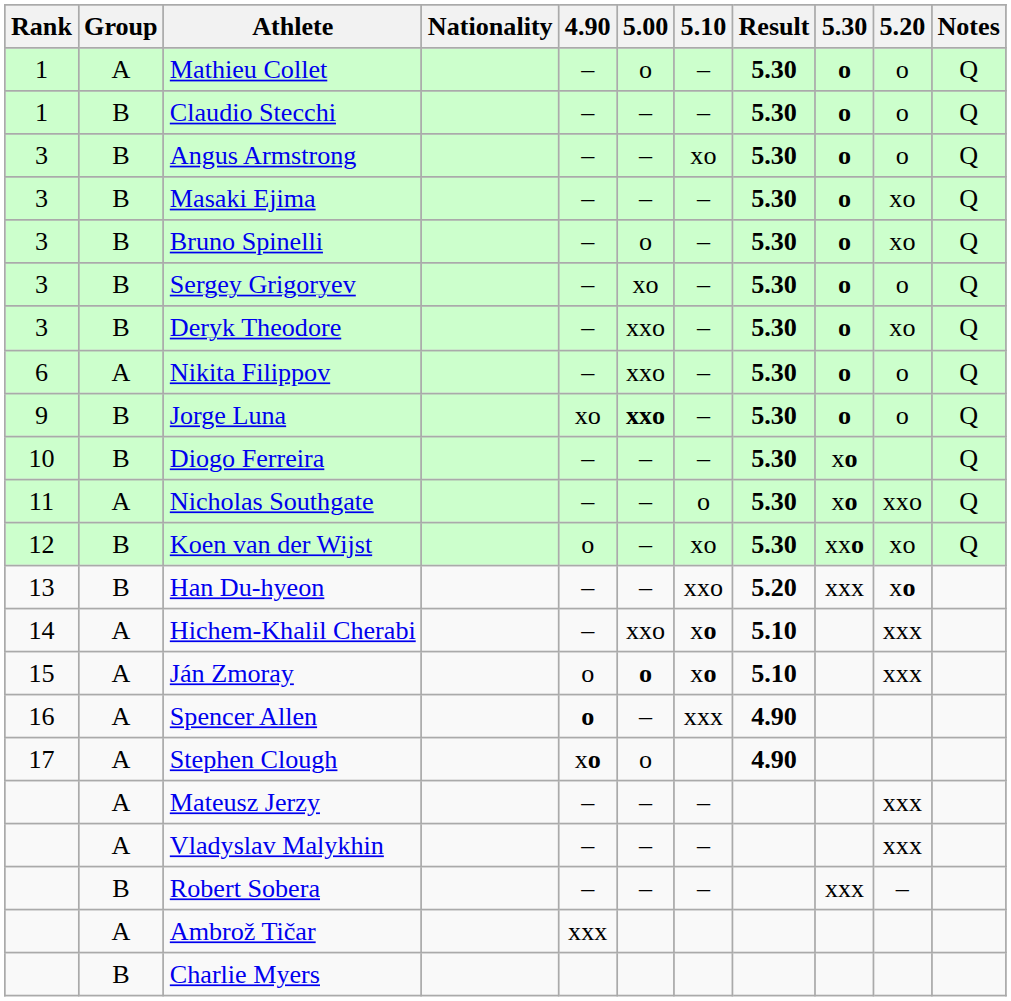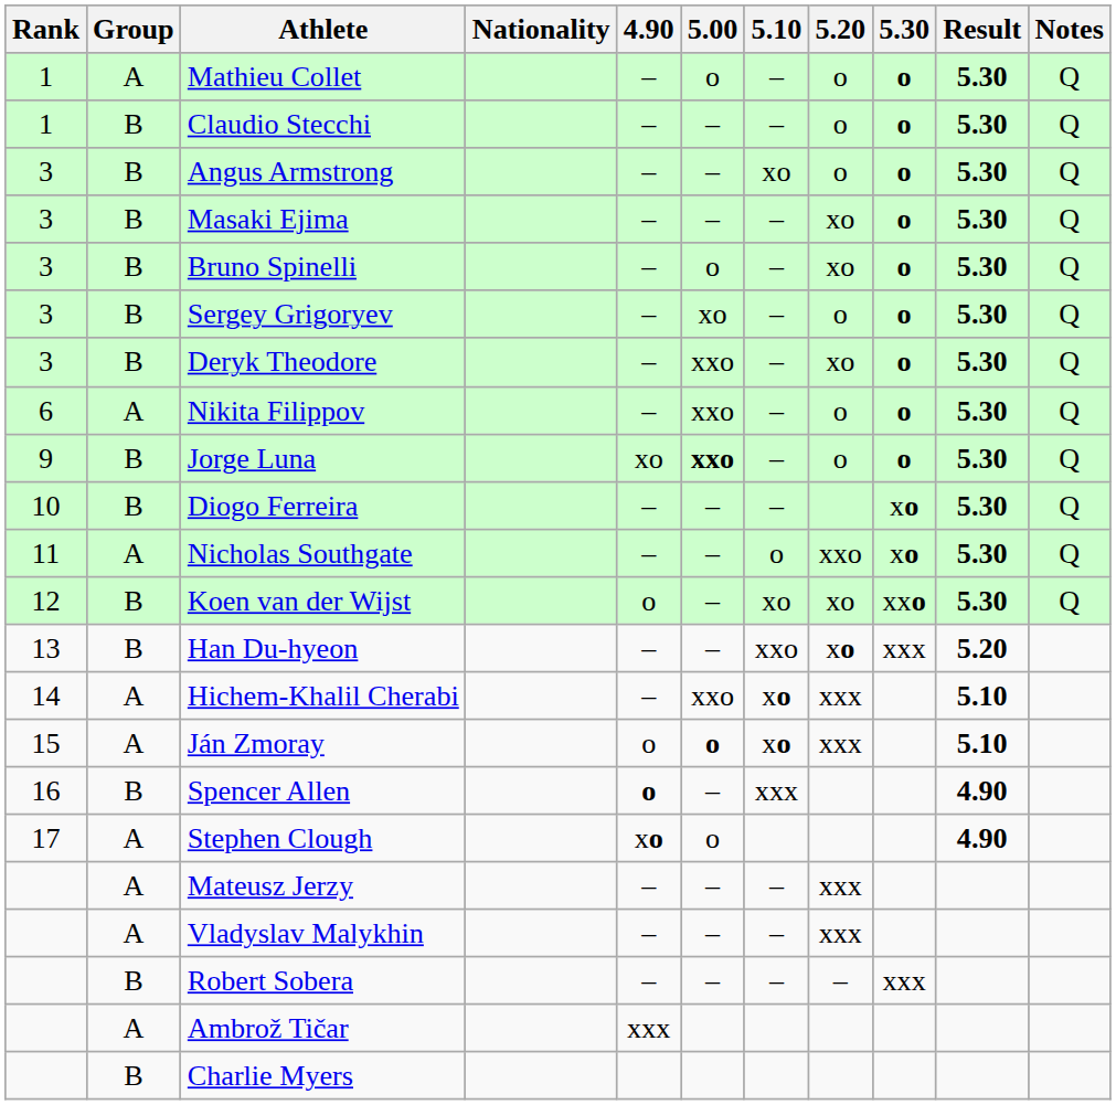columns swapped: 5.20 <-> Result
Spencer Allen | Group: A -> B
